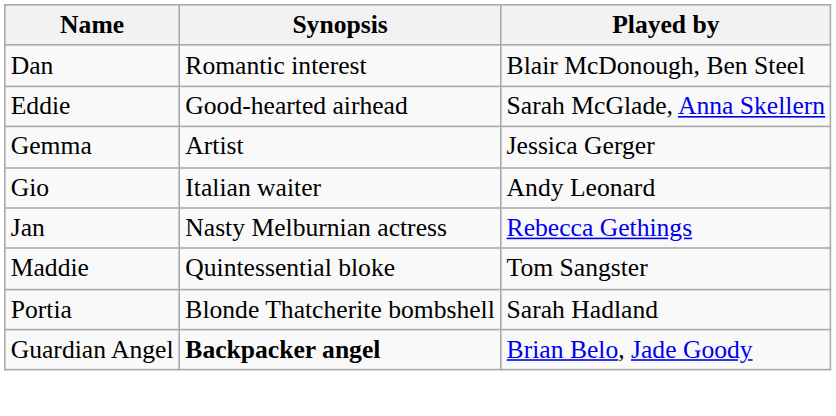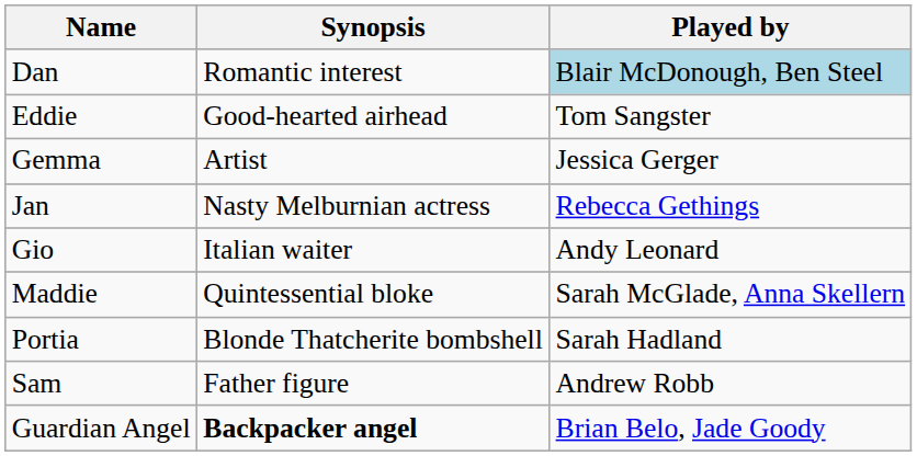Dan | Played by: no background -> lightblue background
Eddie | Played by: Sarah McGlade, Anna Skellern -> Tom Sangster
rows swapped: Gio <-> Jan
Maddie | Played by: Tom Sangster -> Sarah McGlade, Anna Skellern
+ row: Sam | Father figure | Andrew Robb
